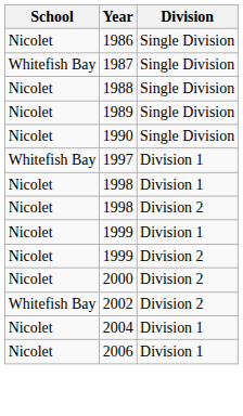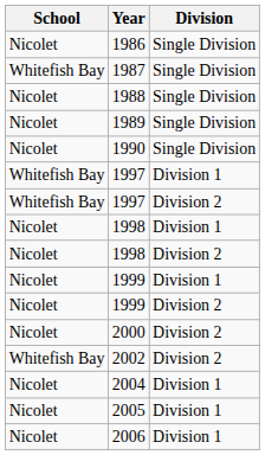+ row: Whitefish Bay | 1997 | Division 2
+ row: Nicolet | 2005 | Division 1
